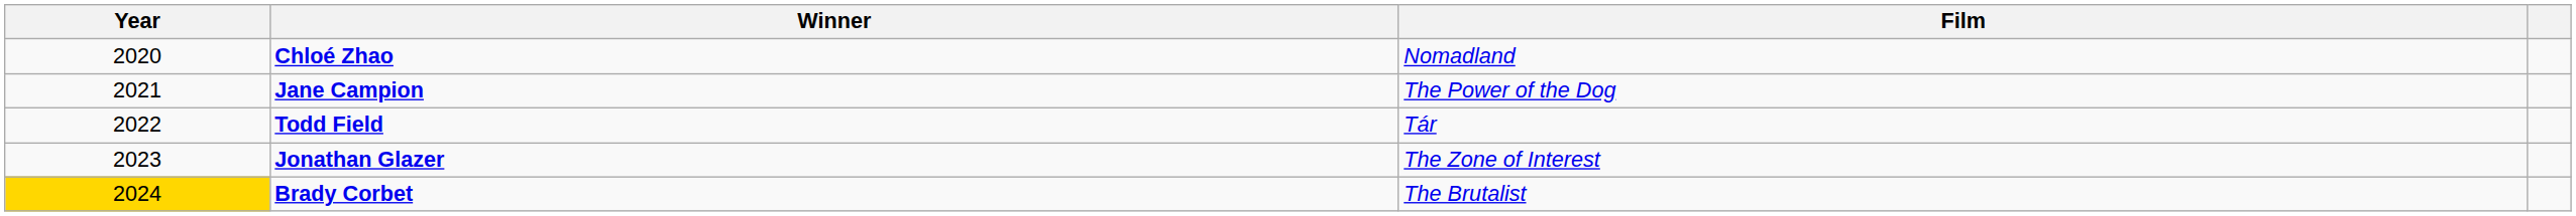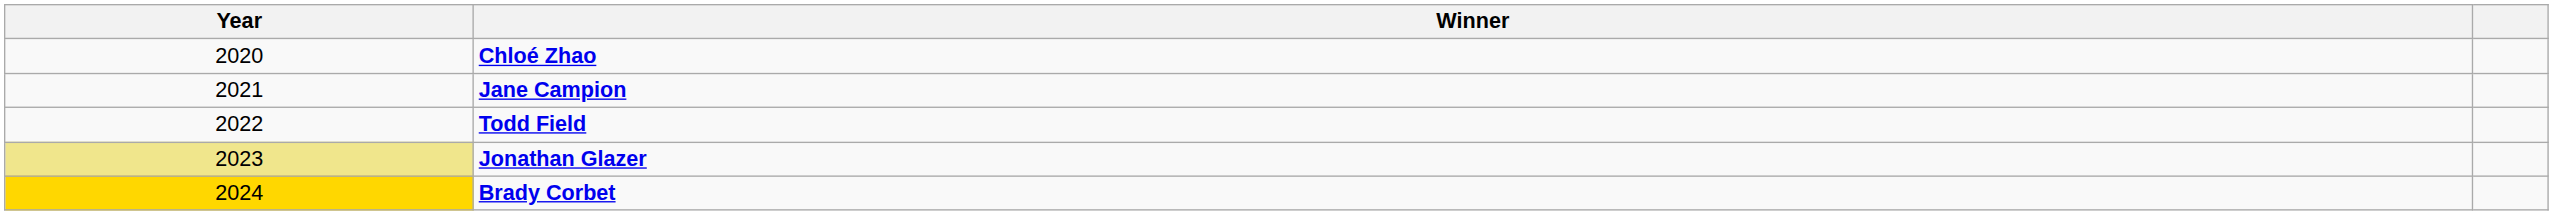- column: Film | Nomadland | The Power of the Dog | Tár | The Zone of Interest | The Brutalist
Jonathan Glazer | Year: no background -> khaki background
